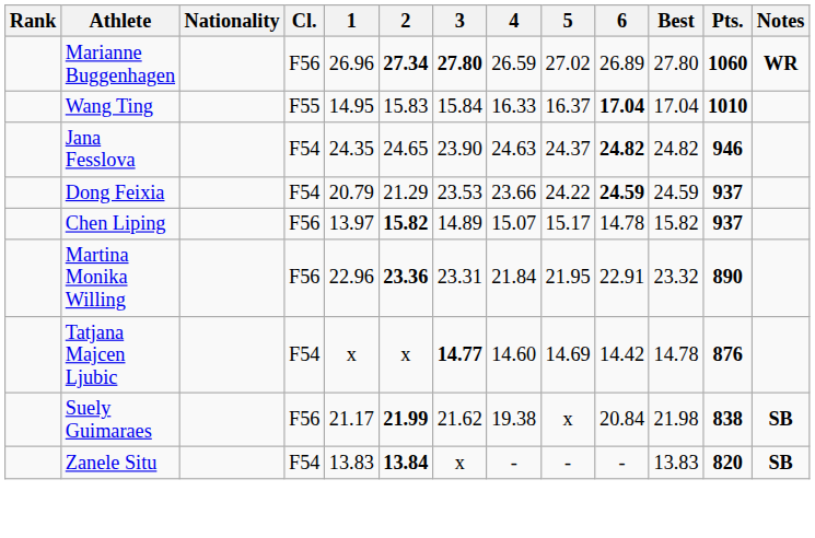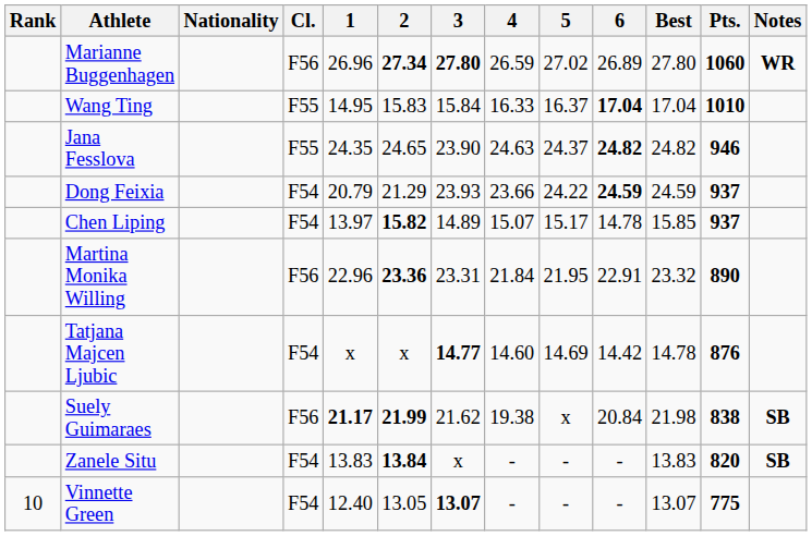Jana Fesslova | Cl.: F54 -> F55
Dong Feixia | 3: 23.53 -> 23.93
Chen Liping | Cl.: F56 -> F54
Chen Liping | Best: 15.82 -> 15.85
Suely Guimaraes | 1: normal -> bold
+ row: 10 | Vinnette Green | F54 | 12.40 | 13.05 | 13.07 | - | - | - | 13.07 | 775
